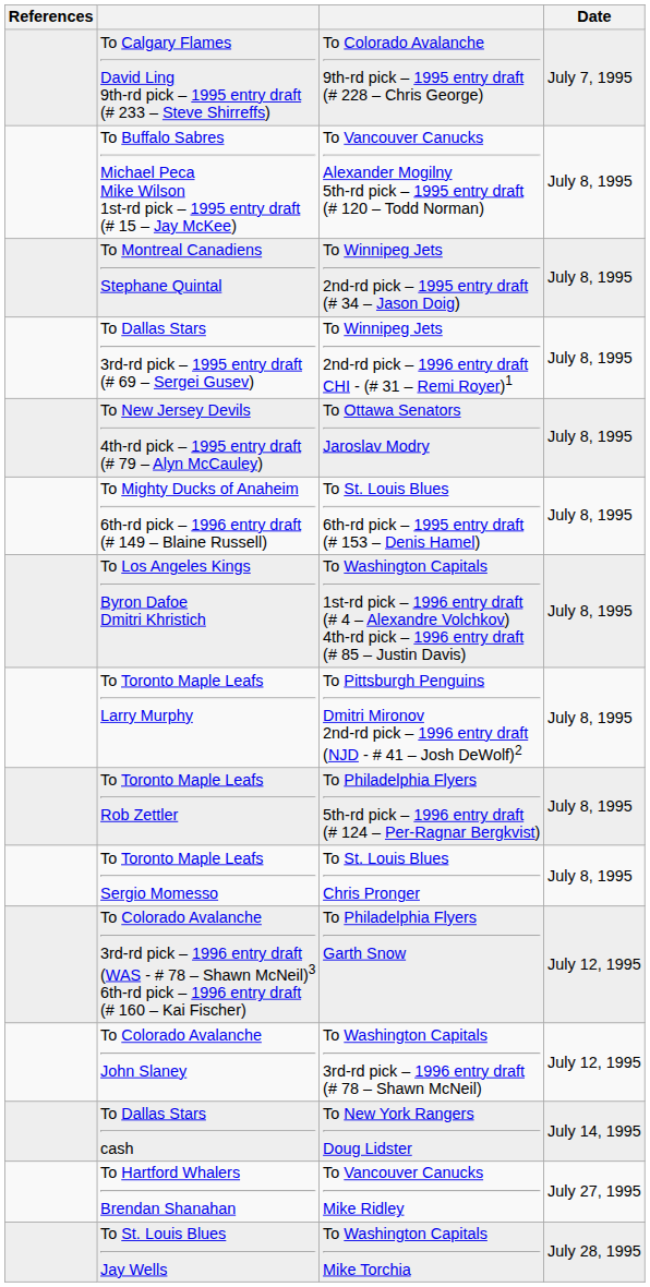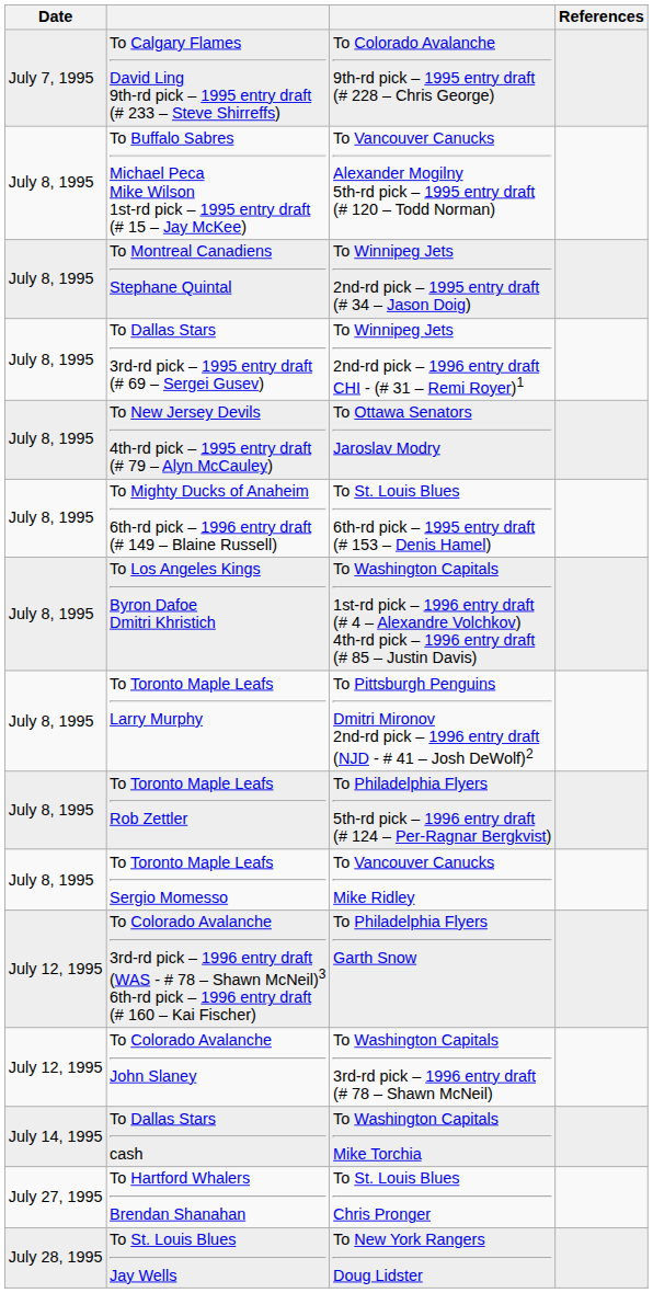columns swapped: Date <-> References
To Toronto Maple Leafs Sergio Momesso | column 3: To St. Louis Blues Chris Pronger -> To Vancouver Canucks Mike Ridley
To Dallas Stars cash | column 3: To New York Rangers Doug Lidster -> To Washington Capitals Mike Torchia
To Hartford Whalers Brendan Shanahan | column 3: To Vancouver Canucks Mike Ridley -> To St. Louis Blues Chris Pronger
To St. Louis Blues Jay Wells | column 3: To Washington Capitals Mike Torchia -> To New York Rangers Doug Lidster
